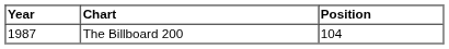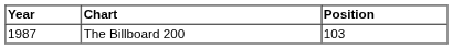The Billboard 200 | Position: 104 -> 103
